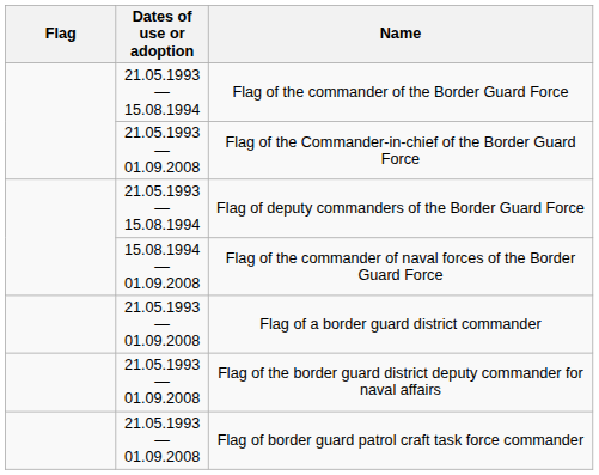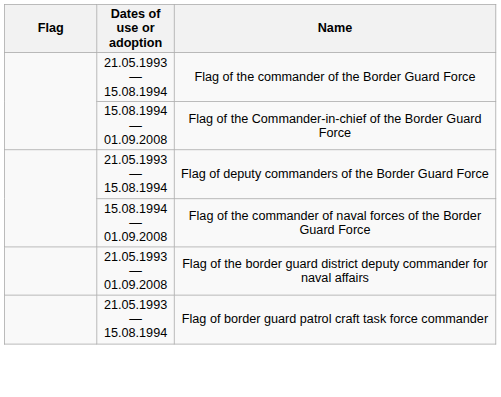Flag of the Commander-in-chief of the Border Guard Force | Dates of use or adoption: 21.05.1993 — 01.09.2008 -> 15.08.1994 — 01.09.2008
- row: 21.05.1993 — 01.09.2008 | Flag of a border guard district commander
Flag of border guard patrol craft task force commander | Dates of use or adoption: 21.05.1993 — 01.09.2008 -> 21.05.1993 — 15.08.1994
